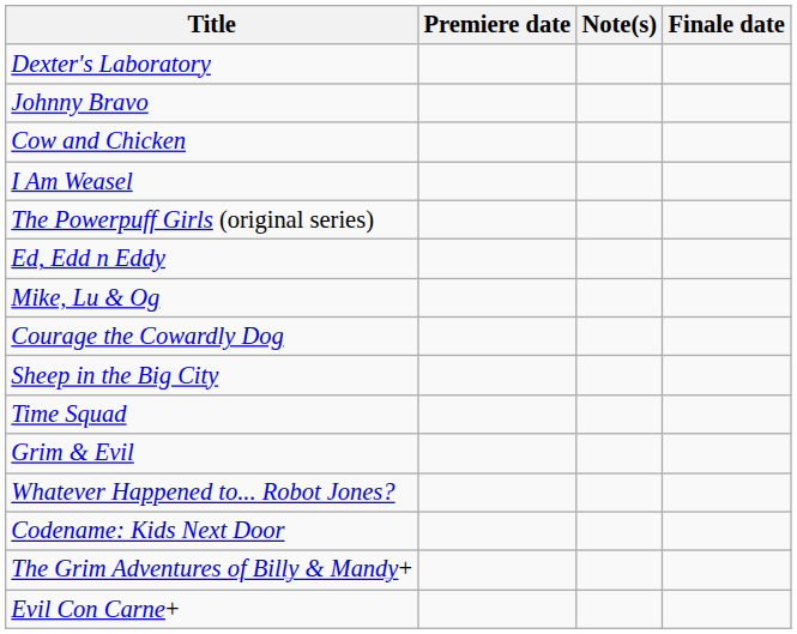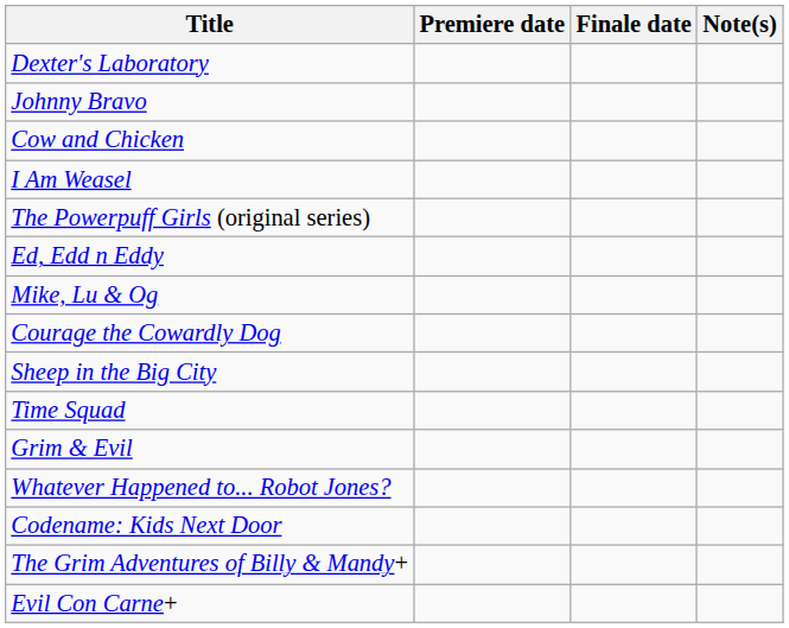columns swapped: Finale date <-> Note(s)
